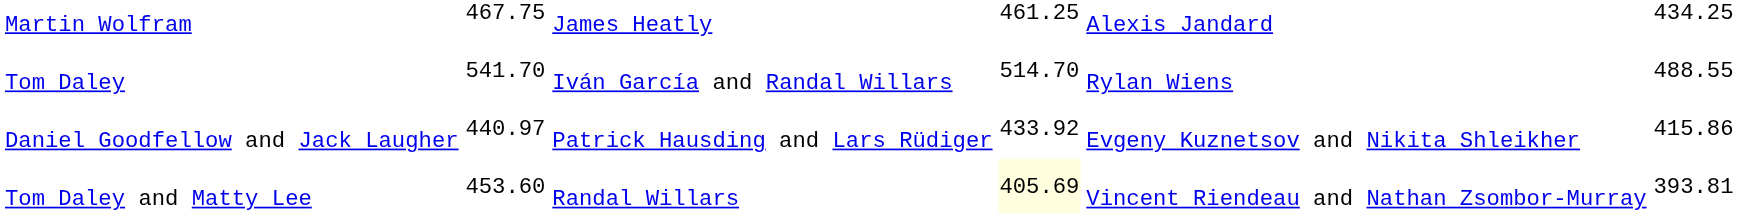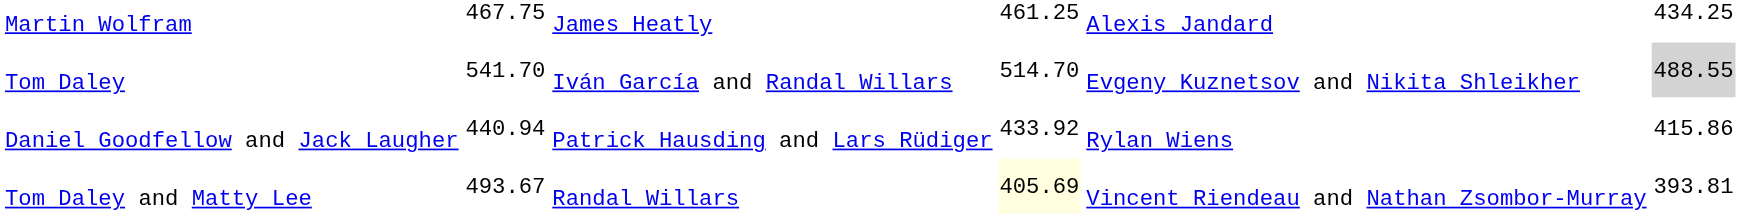Tom Daley | column 6: Rylan Wiens -> Evgeny Kuznetsov and Nikita Shleikher
Tom Daley | column 7: no background -> lightgrey background
Daniel Goodfellow and Jack Laugher | column 3: 440.97 -> 440.94
Daniel Goodfellow and Jack Laugher | column 6: Evgeny Kuznetsov and Nikita Shleikher -> Rylan Wiens
Tom Daley and Matty Lee | column 3: 453.60 -> 493.67
